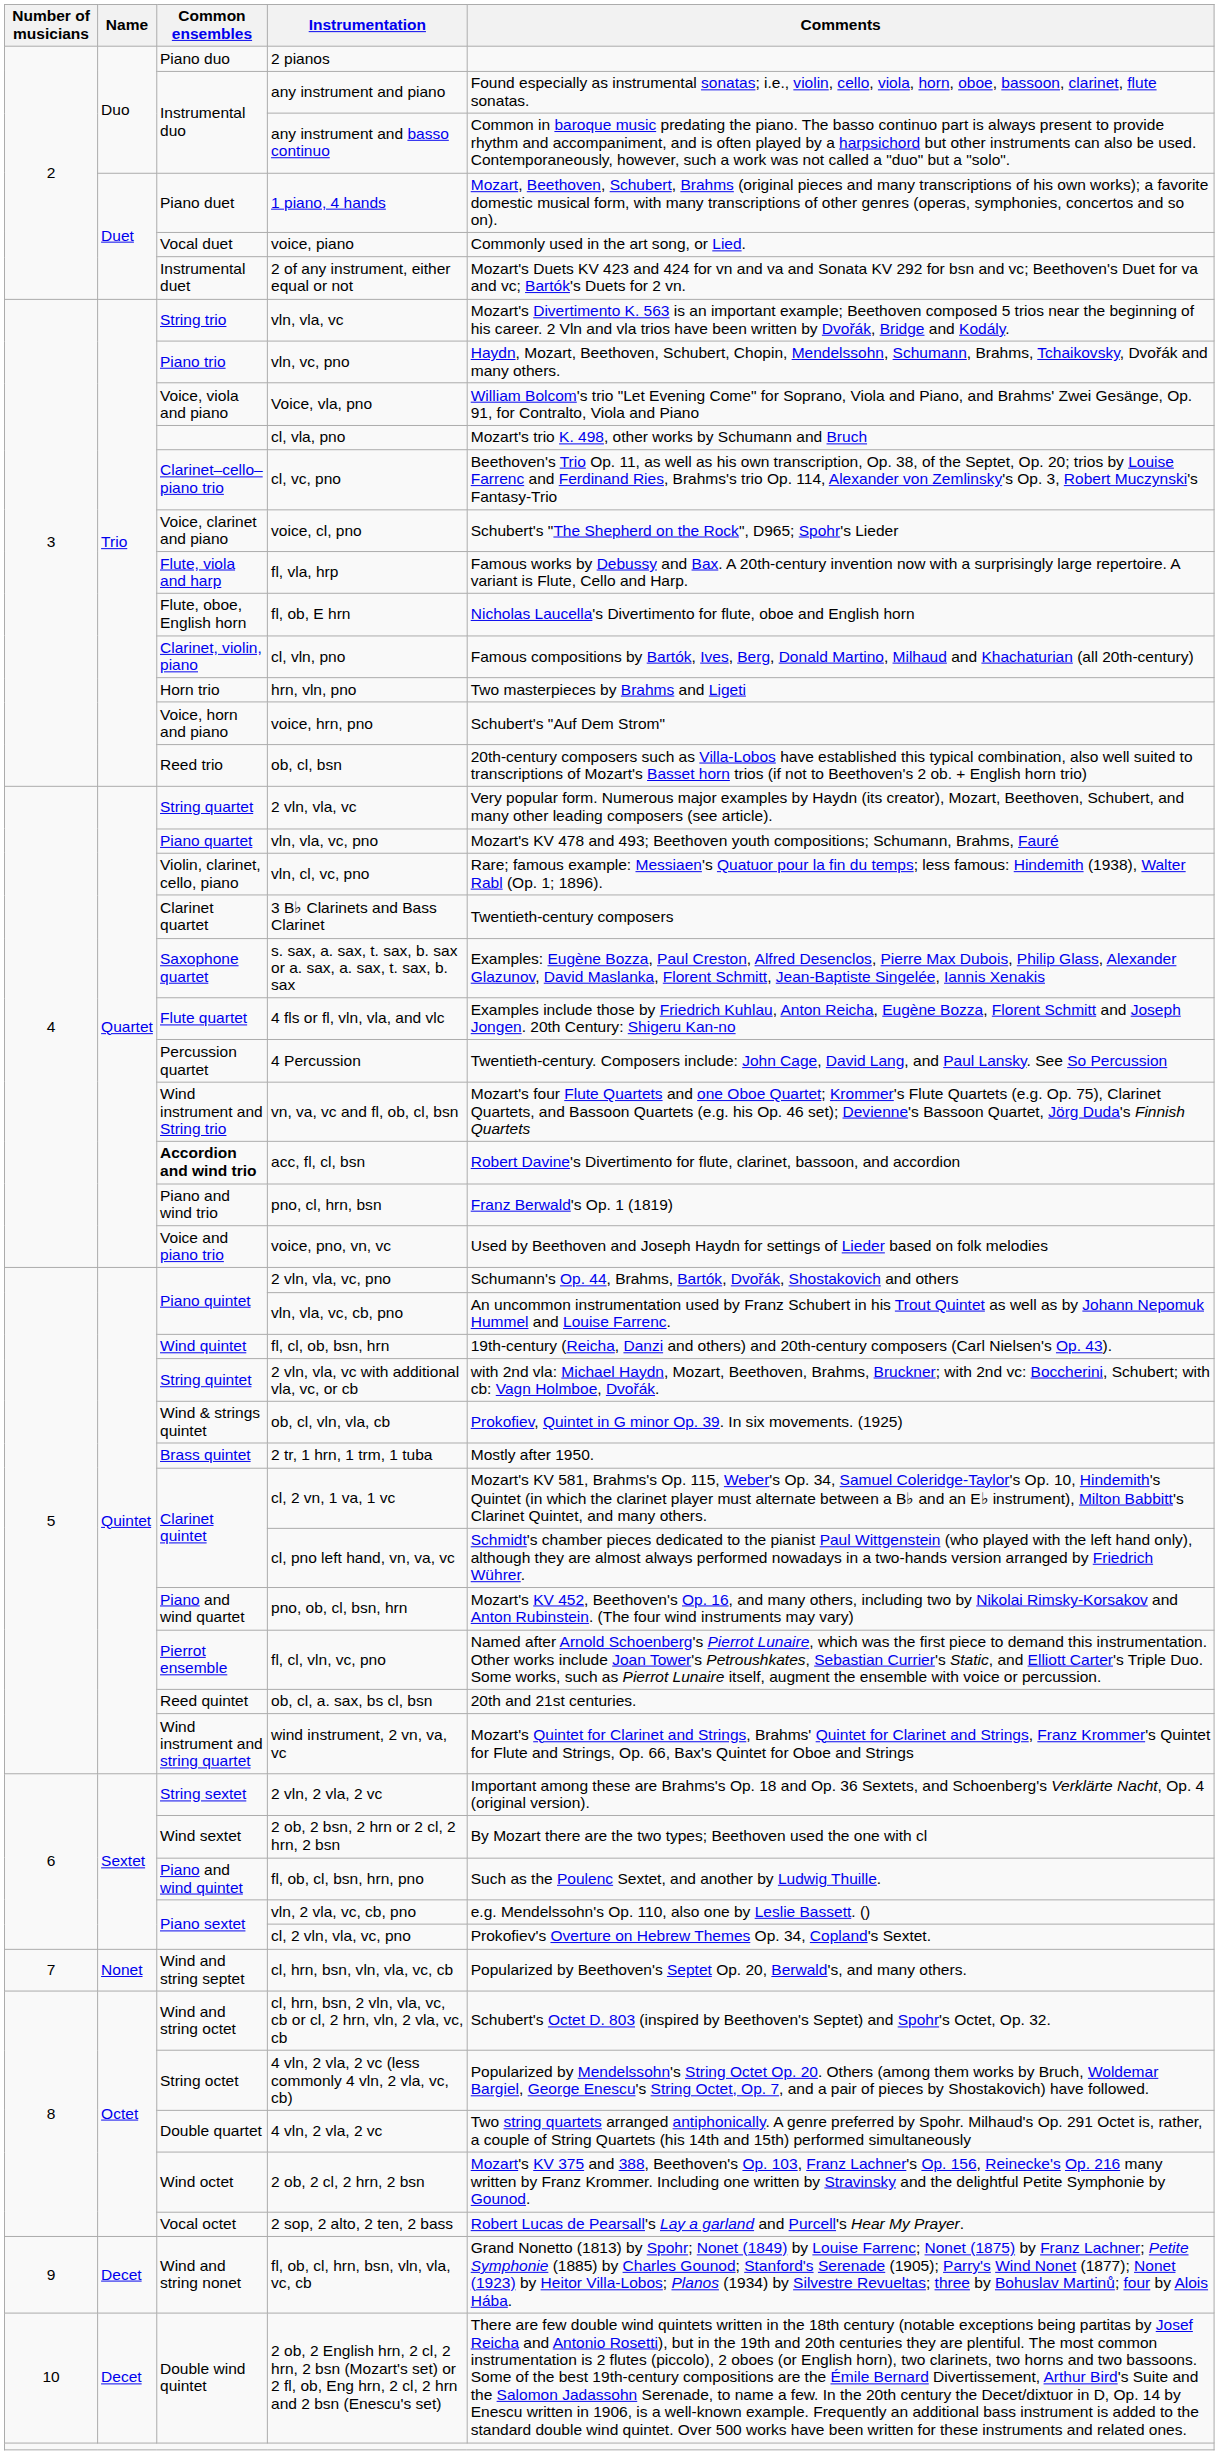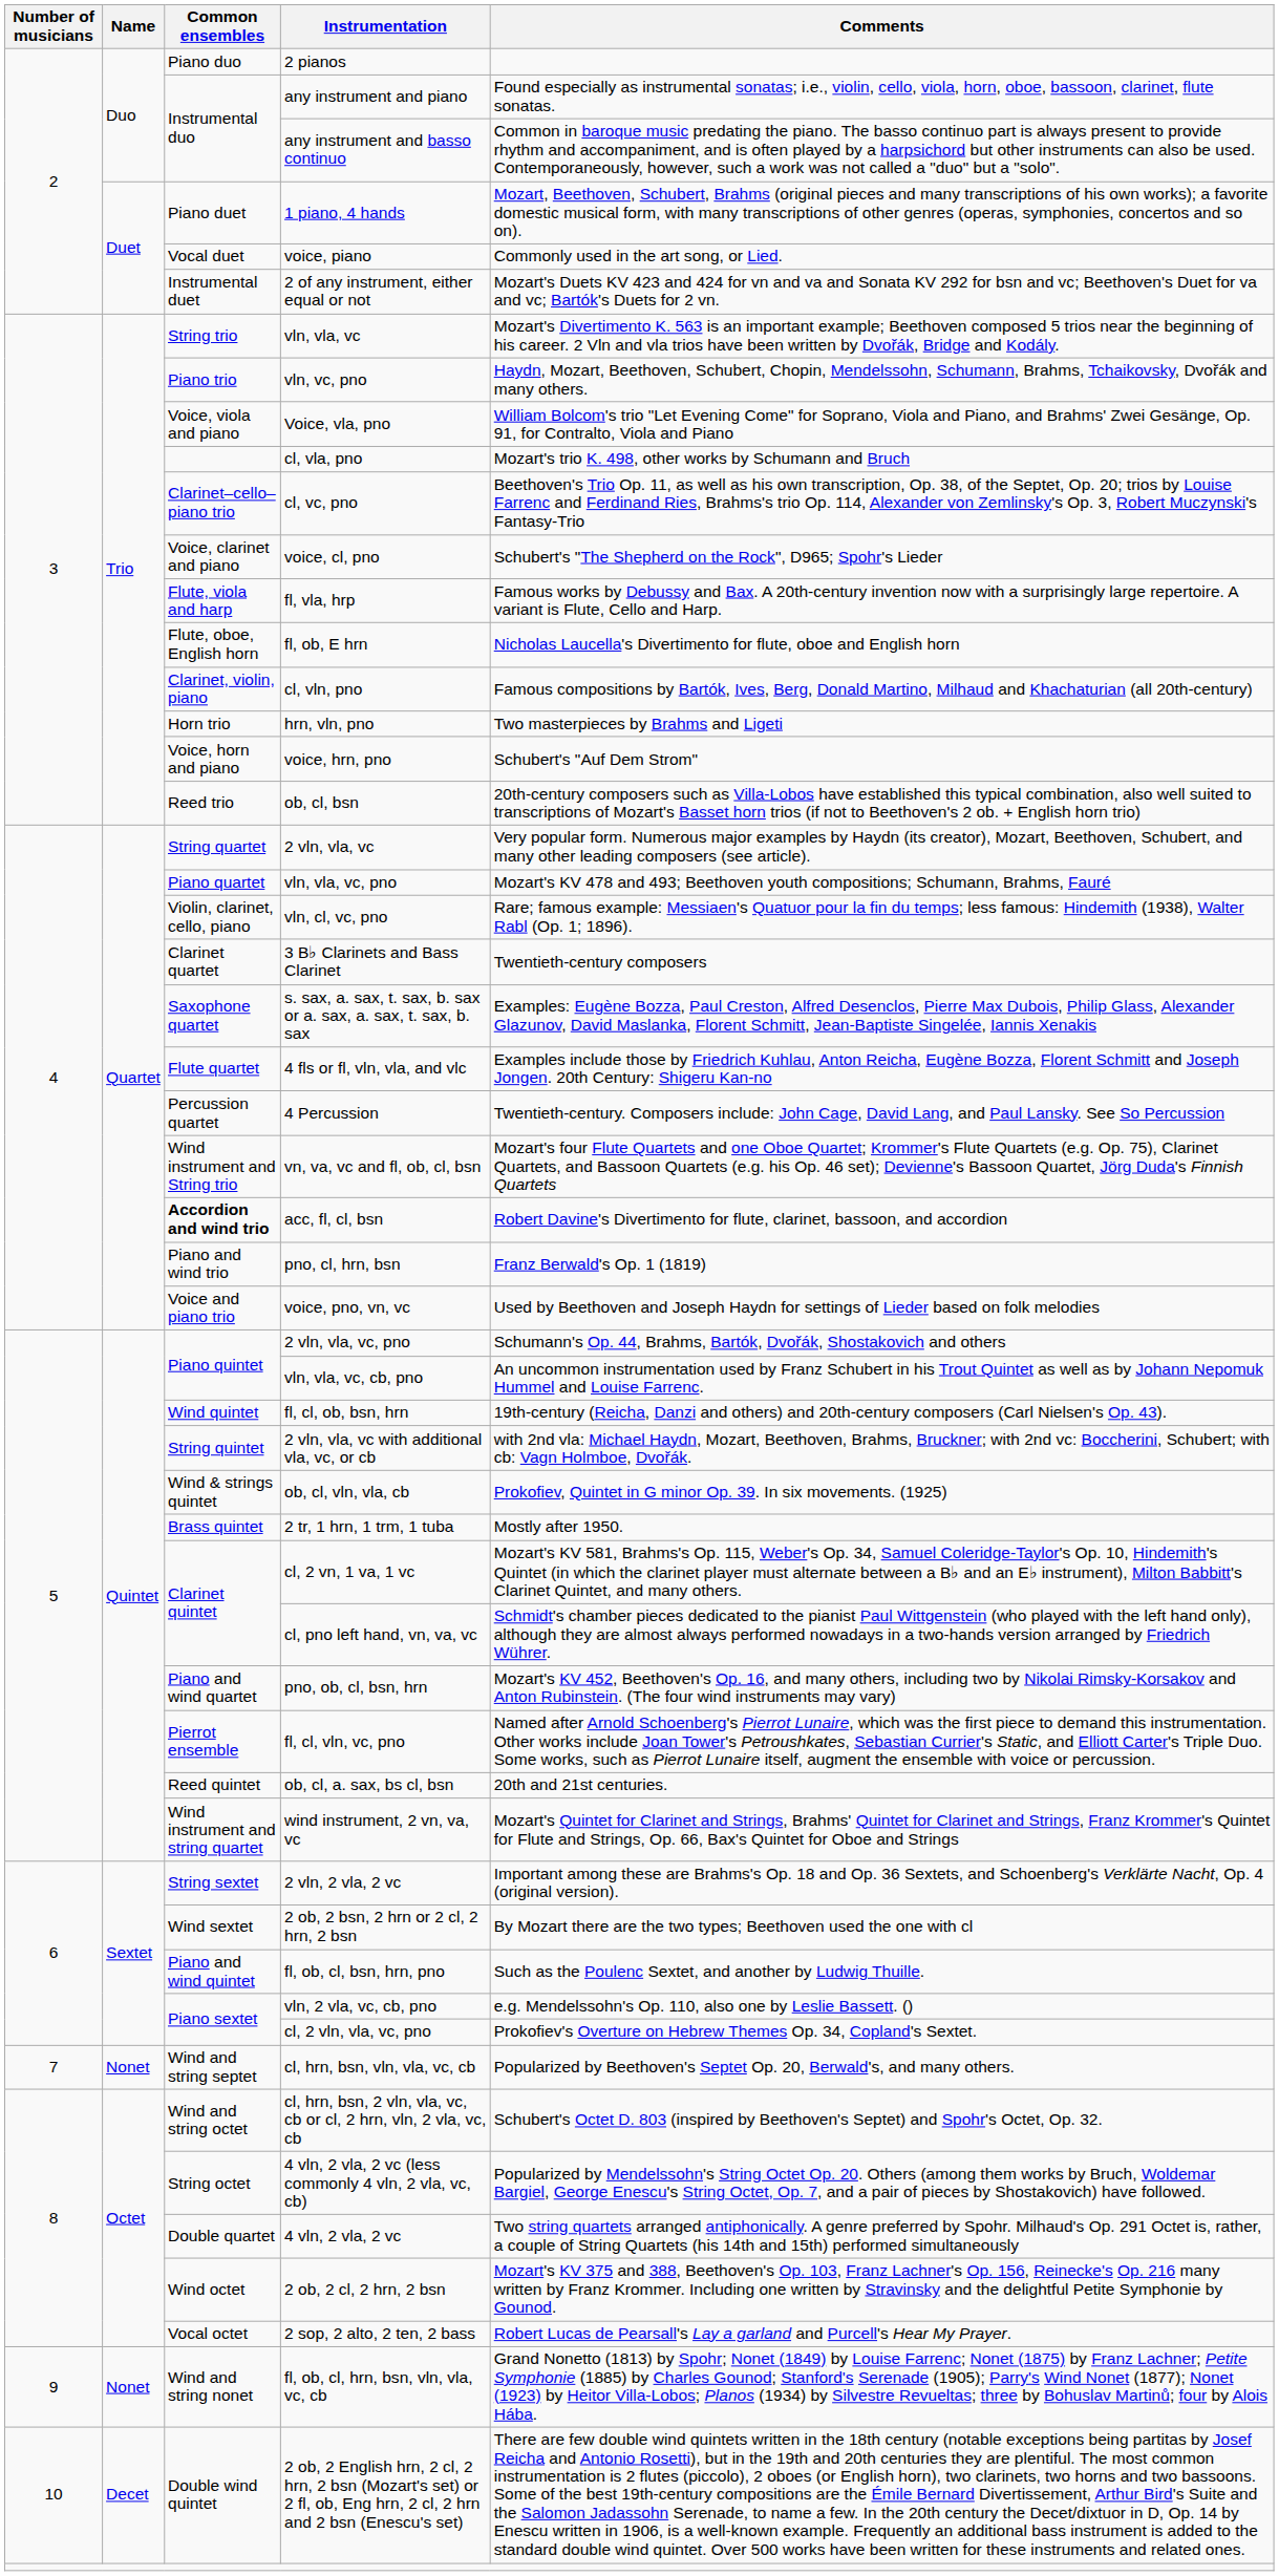fl, ob, cl, hrn, bsn, vln, vla, vc, cb | Name: Decet -> Nonet
